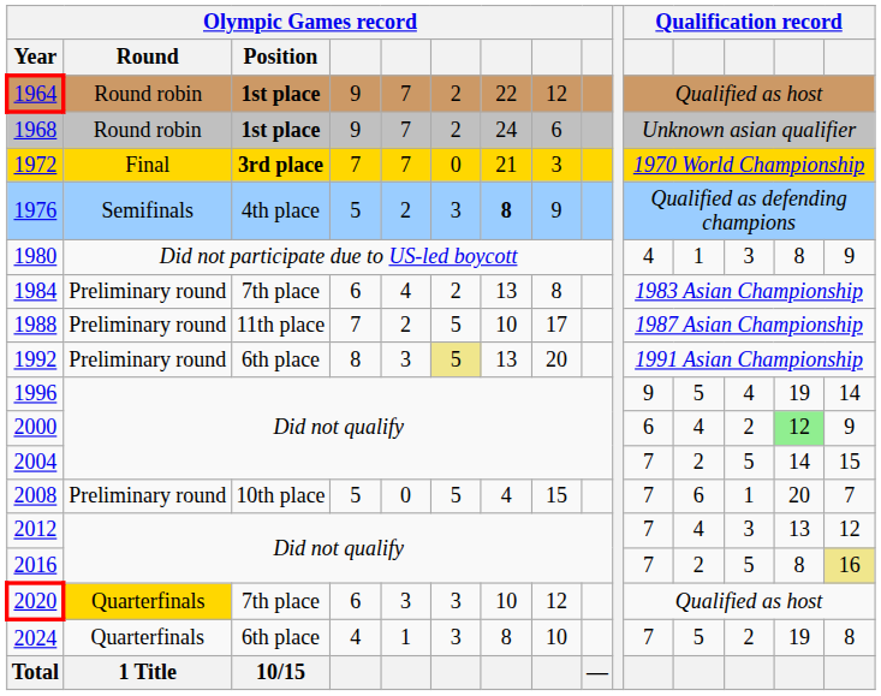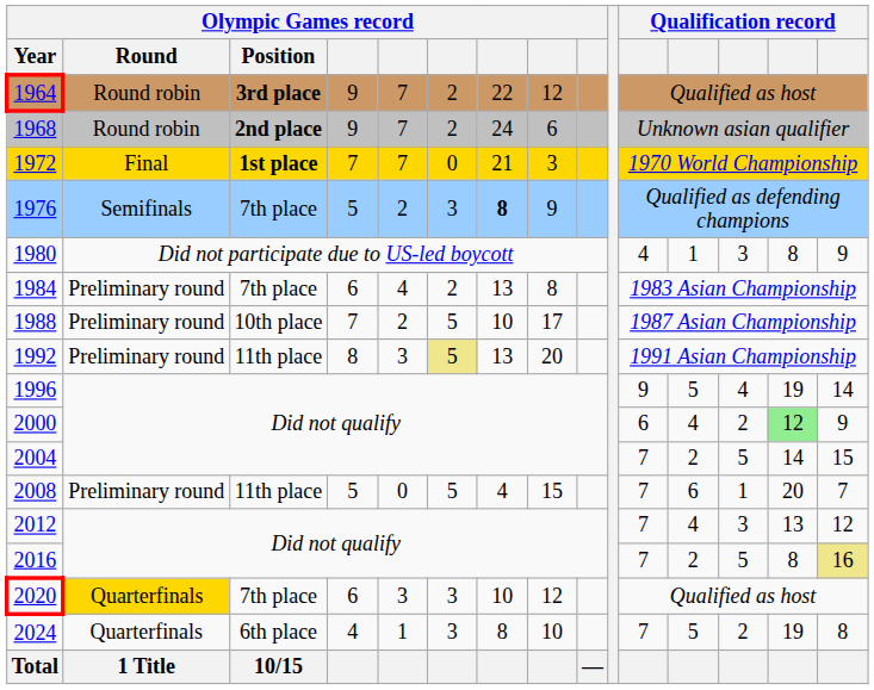1964 | Olympic Games record / Position: 1st place -> 3rd place
1968 | Olympic Games record / Position: 1st place -> 2nd place
1972 | Olympic Games record / Position: 3rd place -> 1st place
1976 | Olympic Games record / Position: 4th place -> 7th place
1988 | Olympic Games record / Position: 11th place -> 10th place
1992 | Olympic Games record / Position: 6th place -> 11th place
2008 | Olympic Games record / Position: 10th place -> 11th place
